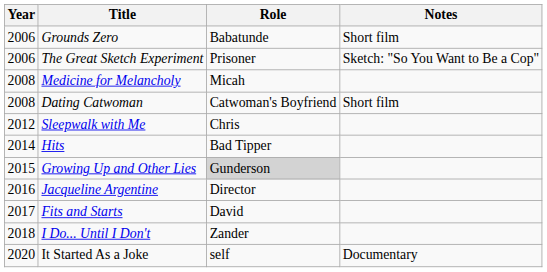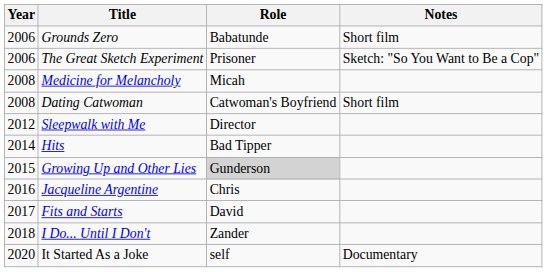Sleepwalk with Me | Role: Chris -> Director
Jacqueline Argentine | Role: Director -> Chris
